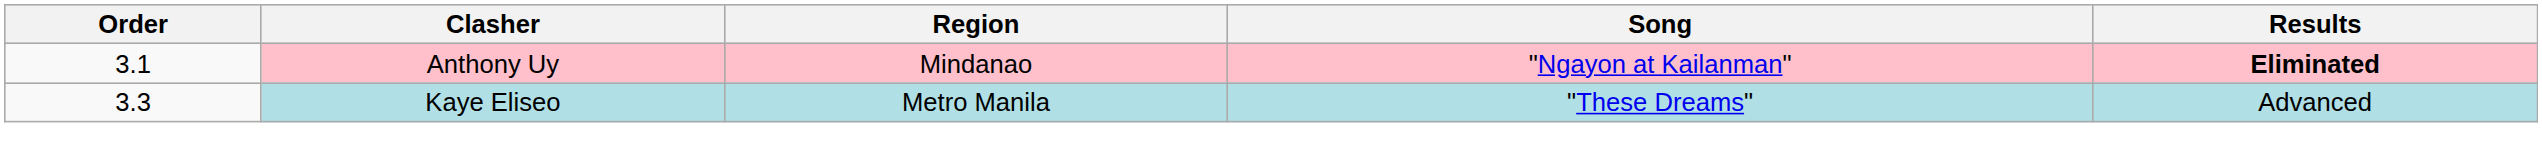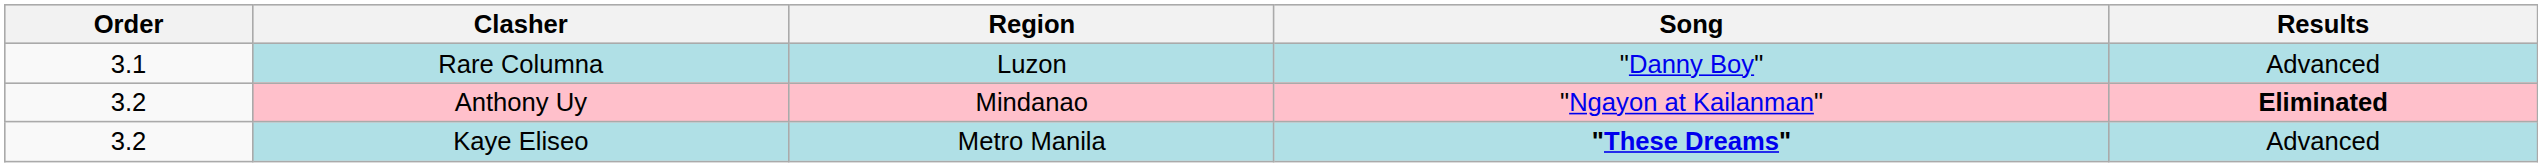+ row: 3.1 | Rare Columna | Luzon | "Danny Boy" | Advanced
Anthony Uy | Order: 3.1 -> 3.2
Kaye Eliseo | Order: 3.3 -> 3.2
Kaye Eliseo | Song: normal -> bold
